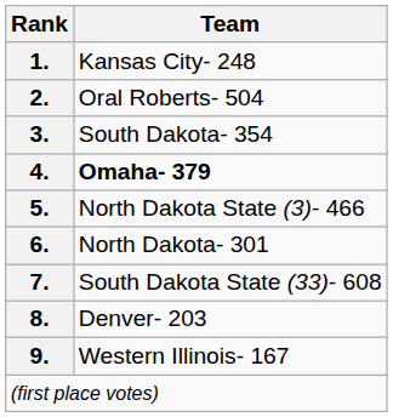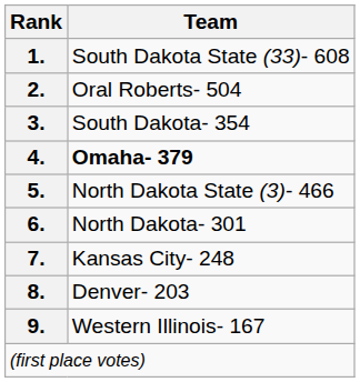1. | Team: Kansas City- 248 -> South Dakota State (33)- 608
7. | Team: South Dakota State (33)- 608 -> Kansas City- 248
